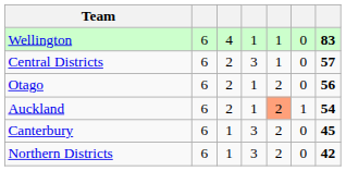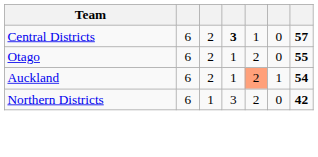- row: Wellington | 6 | 4 | 1 | 1 | 0 | 83
Central Districts | column 4: normal -> bold
Otago | column 7: 56 -> 55
- row: Canterbury | 6 | 1 | 3 | 2 | 0 | 45
